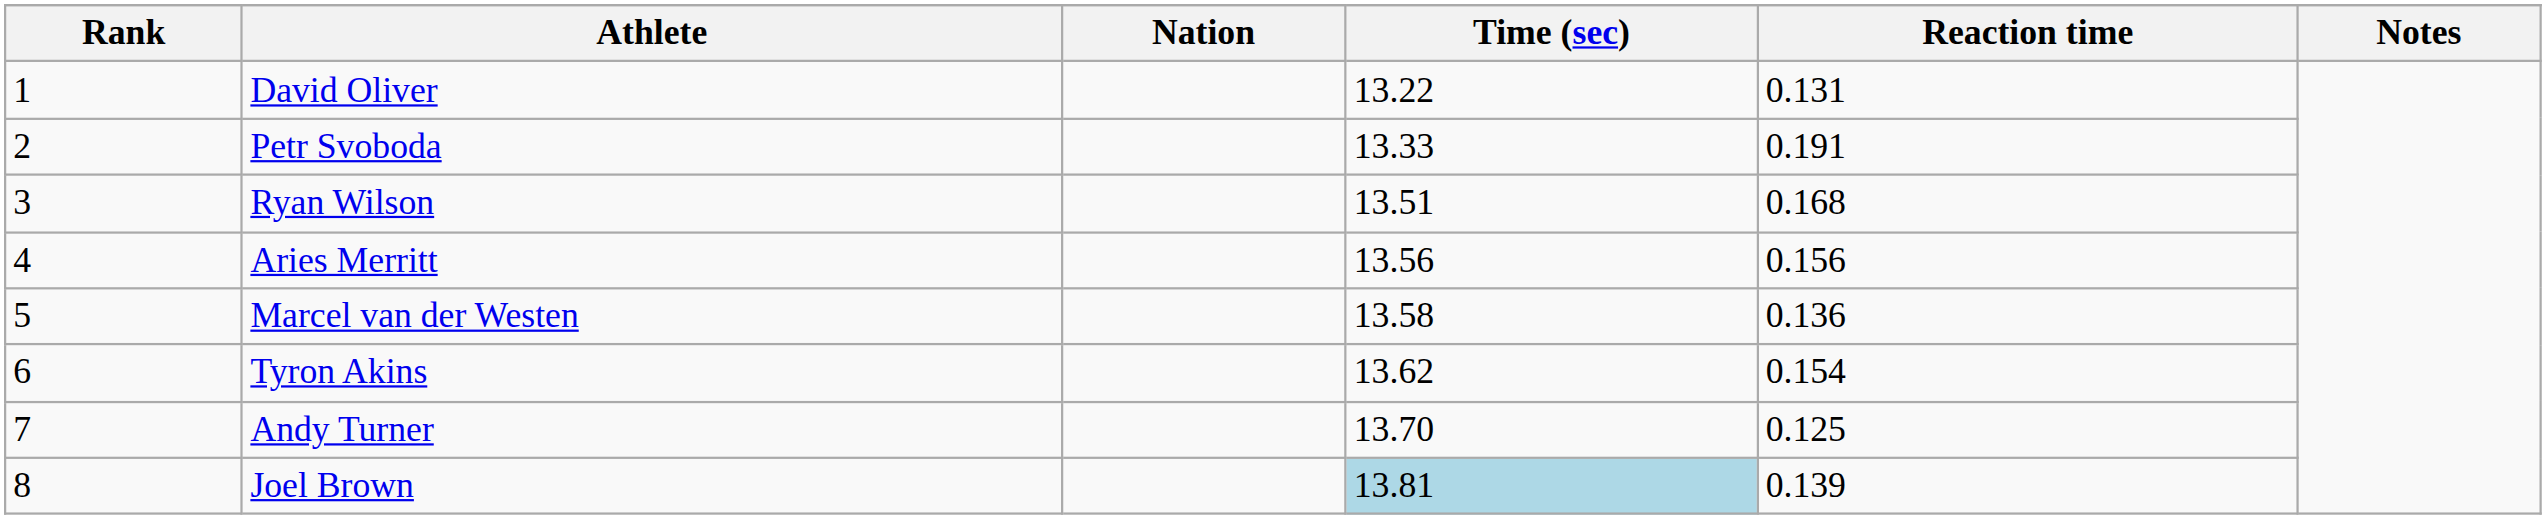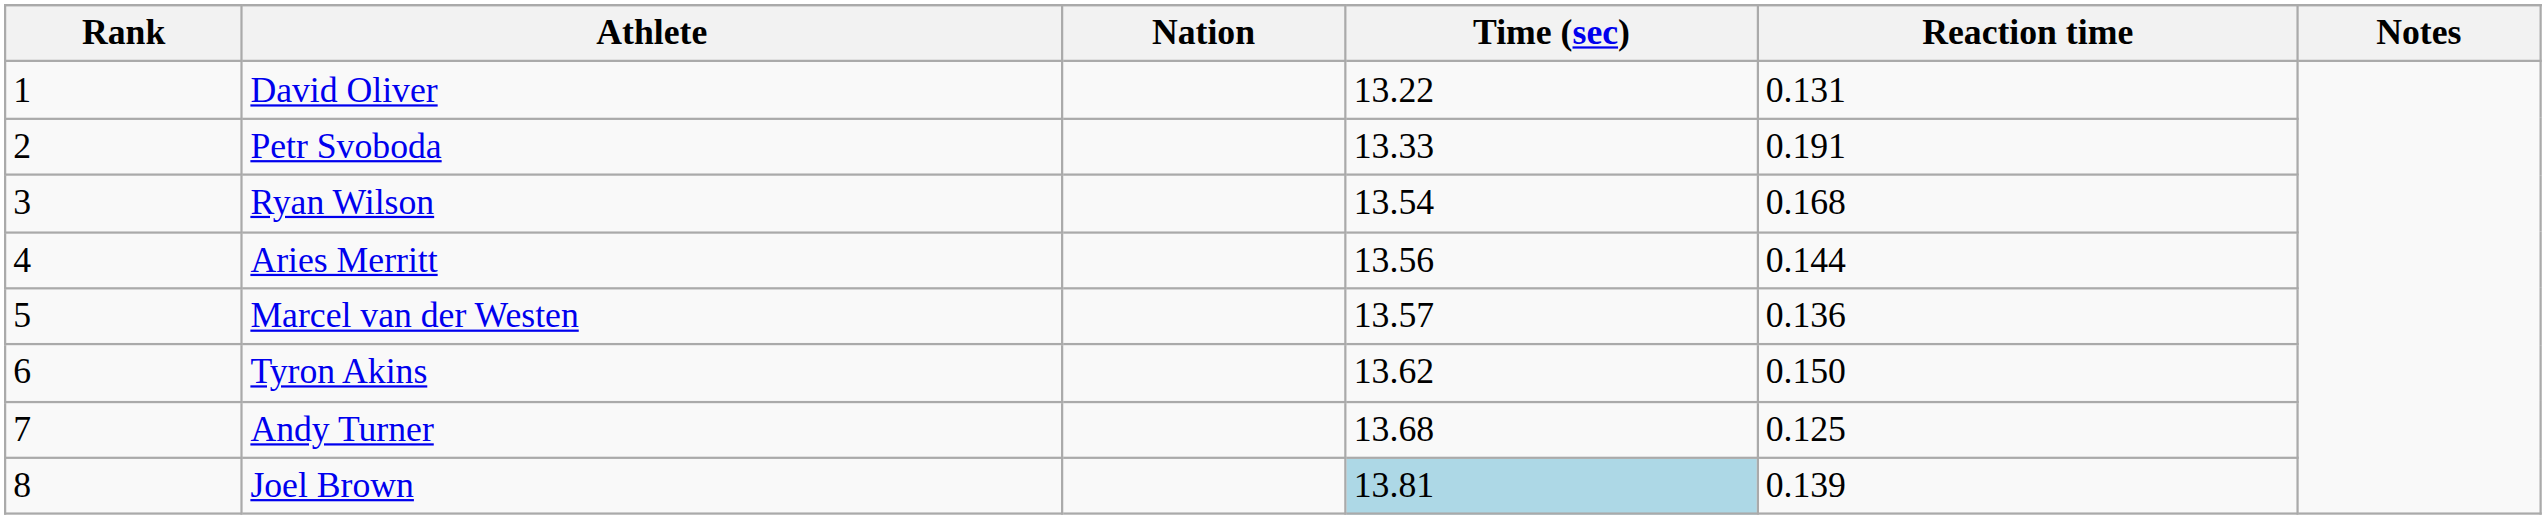Ryan Wilson | Time (sec): 13.51 -> 13.54
Aries Merritt | Reaction time: 0.156 -> 0.144
Marcel van der Westen | Time (sec): 13.58 -> 13.57
Tyron Akins | Reaction time: 0.154 -> 0.150
Andy Turner | Time (sec): 13.70 -> 13.68
